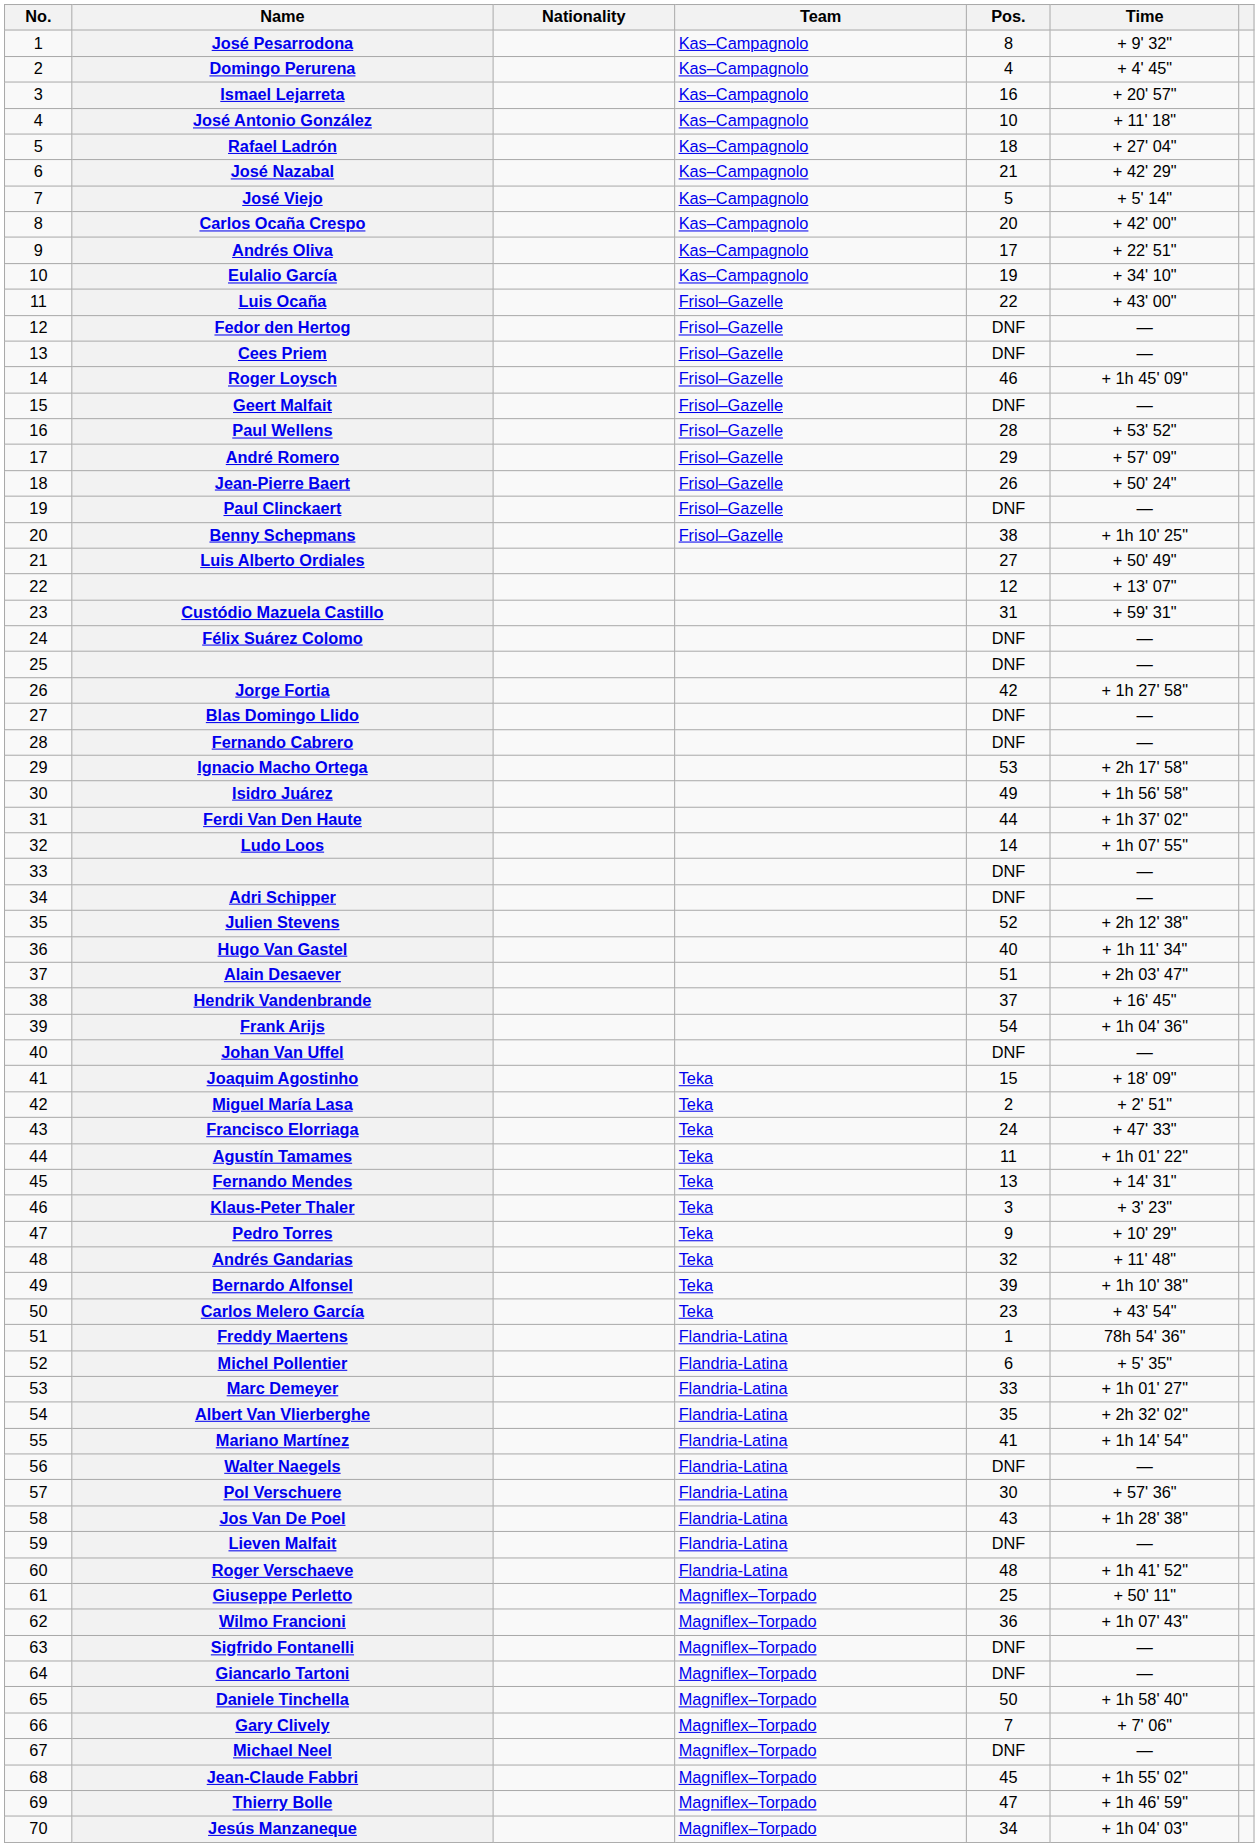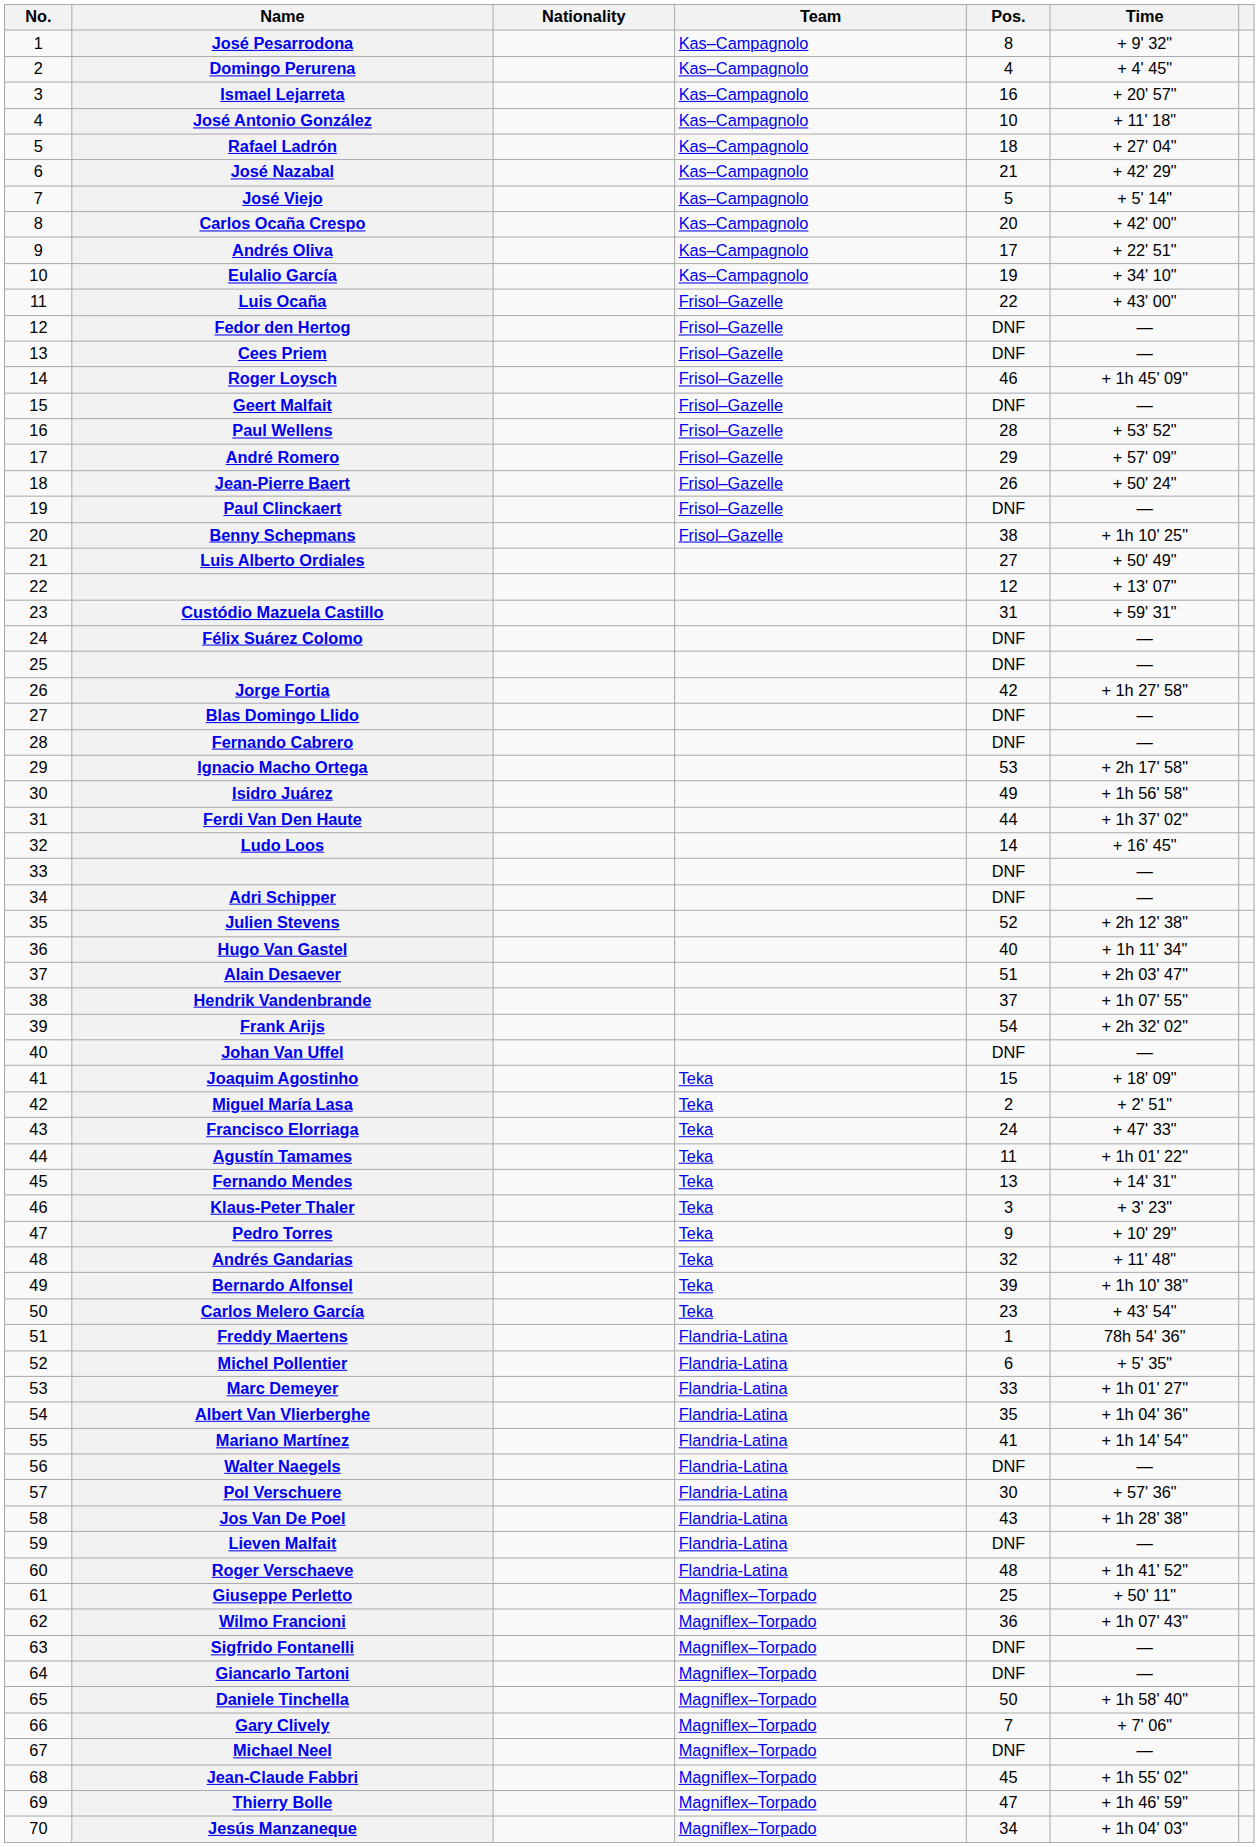Ludo Loos | Time: + 1h 07' 55" -> + 16' 45"
Hendrik Vandenbrande | Time: + 16' 45" -> + 1h 07' 55"
Frank Arijs | Time: + 1h 04' 36" -> + 2h 32' 02"
Albert Van Vlierberghe | Time: + 2h 32' 02" -> + 1h 04' 36"
